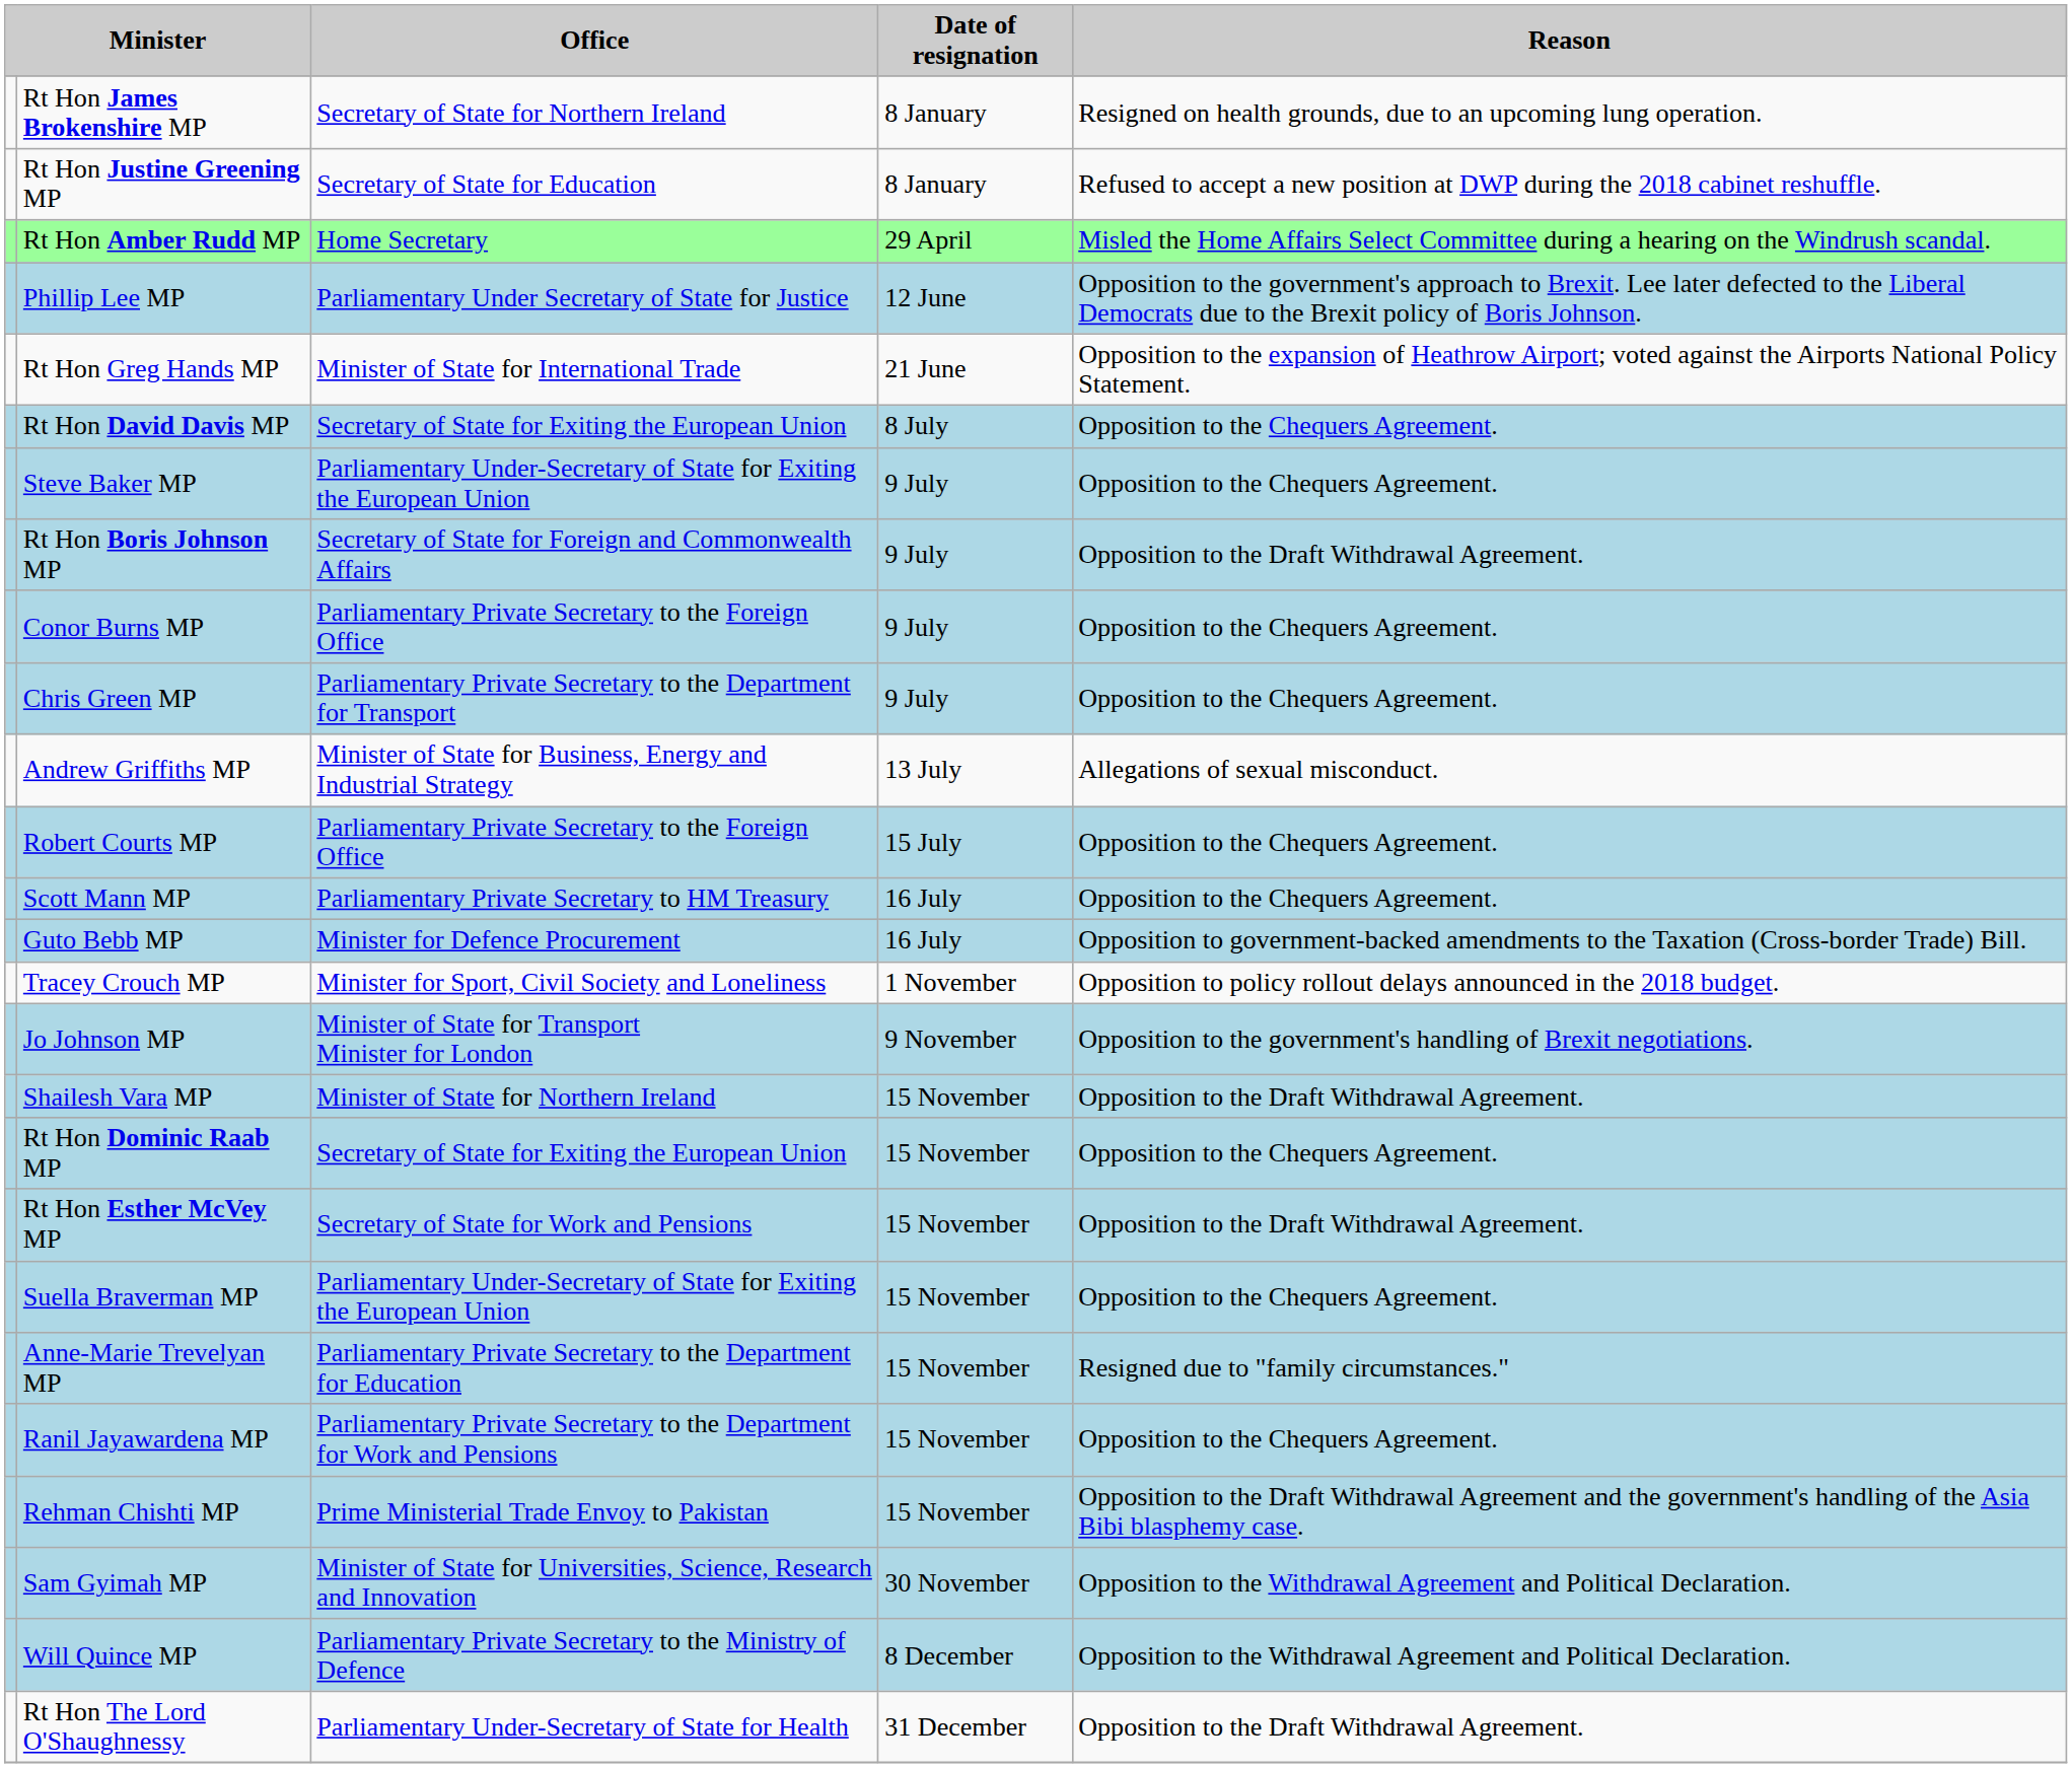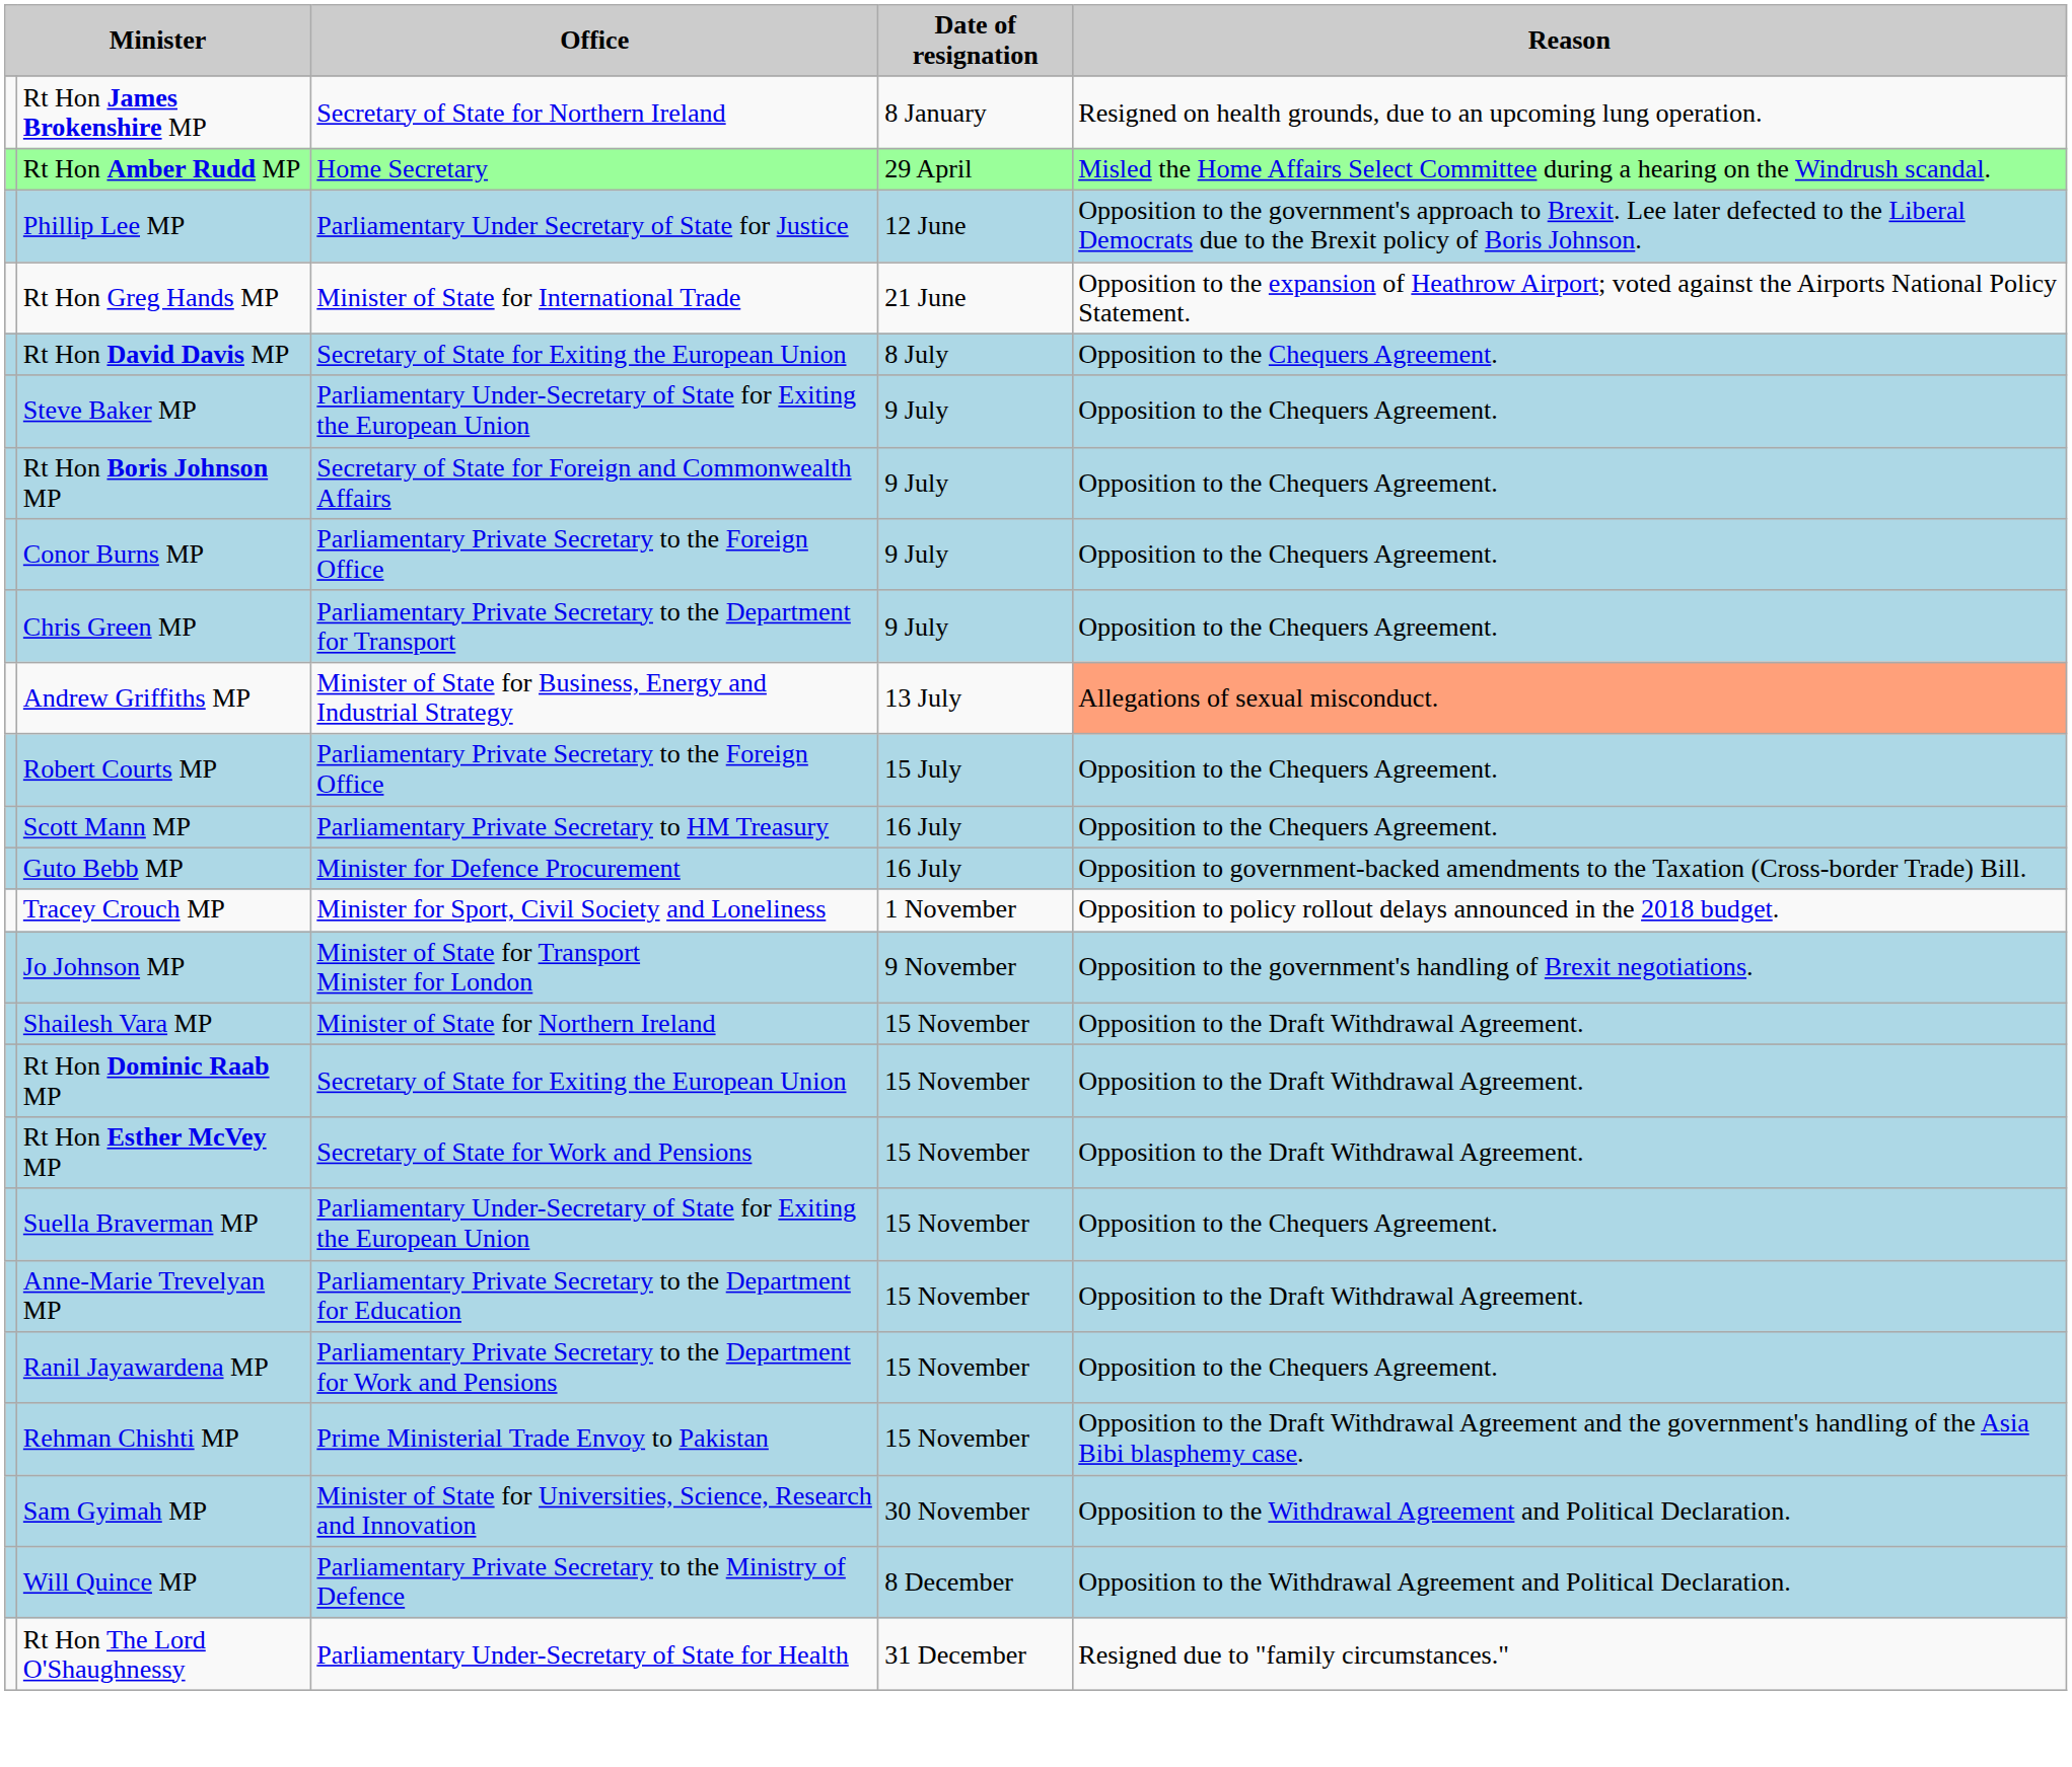- row: Rt Hon Justine Greening MP | Secretary of State for Education | 8 January | Refused to accept a new position at DWP during the 2018 cabinet reshuffle.
Rt Hon Boris Johnson MP | Reason: Opposition to the Draft Withdrawal Agreement. -> Opposition to the Chequers Agreement.
Andrew Griffiths MP | Reason: no background -> lightsalmon background
Rt Hon Dominic Raab MP | Reason: Opposition to the Chequers Agreement. -> Opposition to the Draft Withdrawal Agreement.
Anne-Marie Trevelyan MP | Reason: Resigned due to "family circumstances." -> Opposition to the Draft Withdrawal Agreement.
Rt Hon The Lord O'Shaughnessy | Reason: Opposition to the Draft Withdrawal Agreement. -> Resigned due to "family circumstances."
